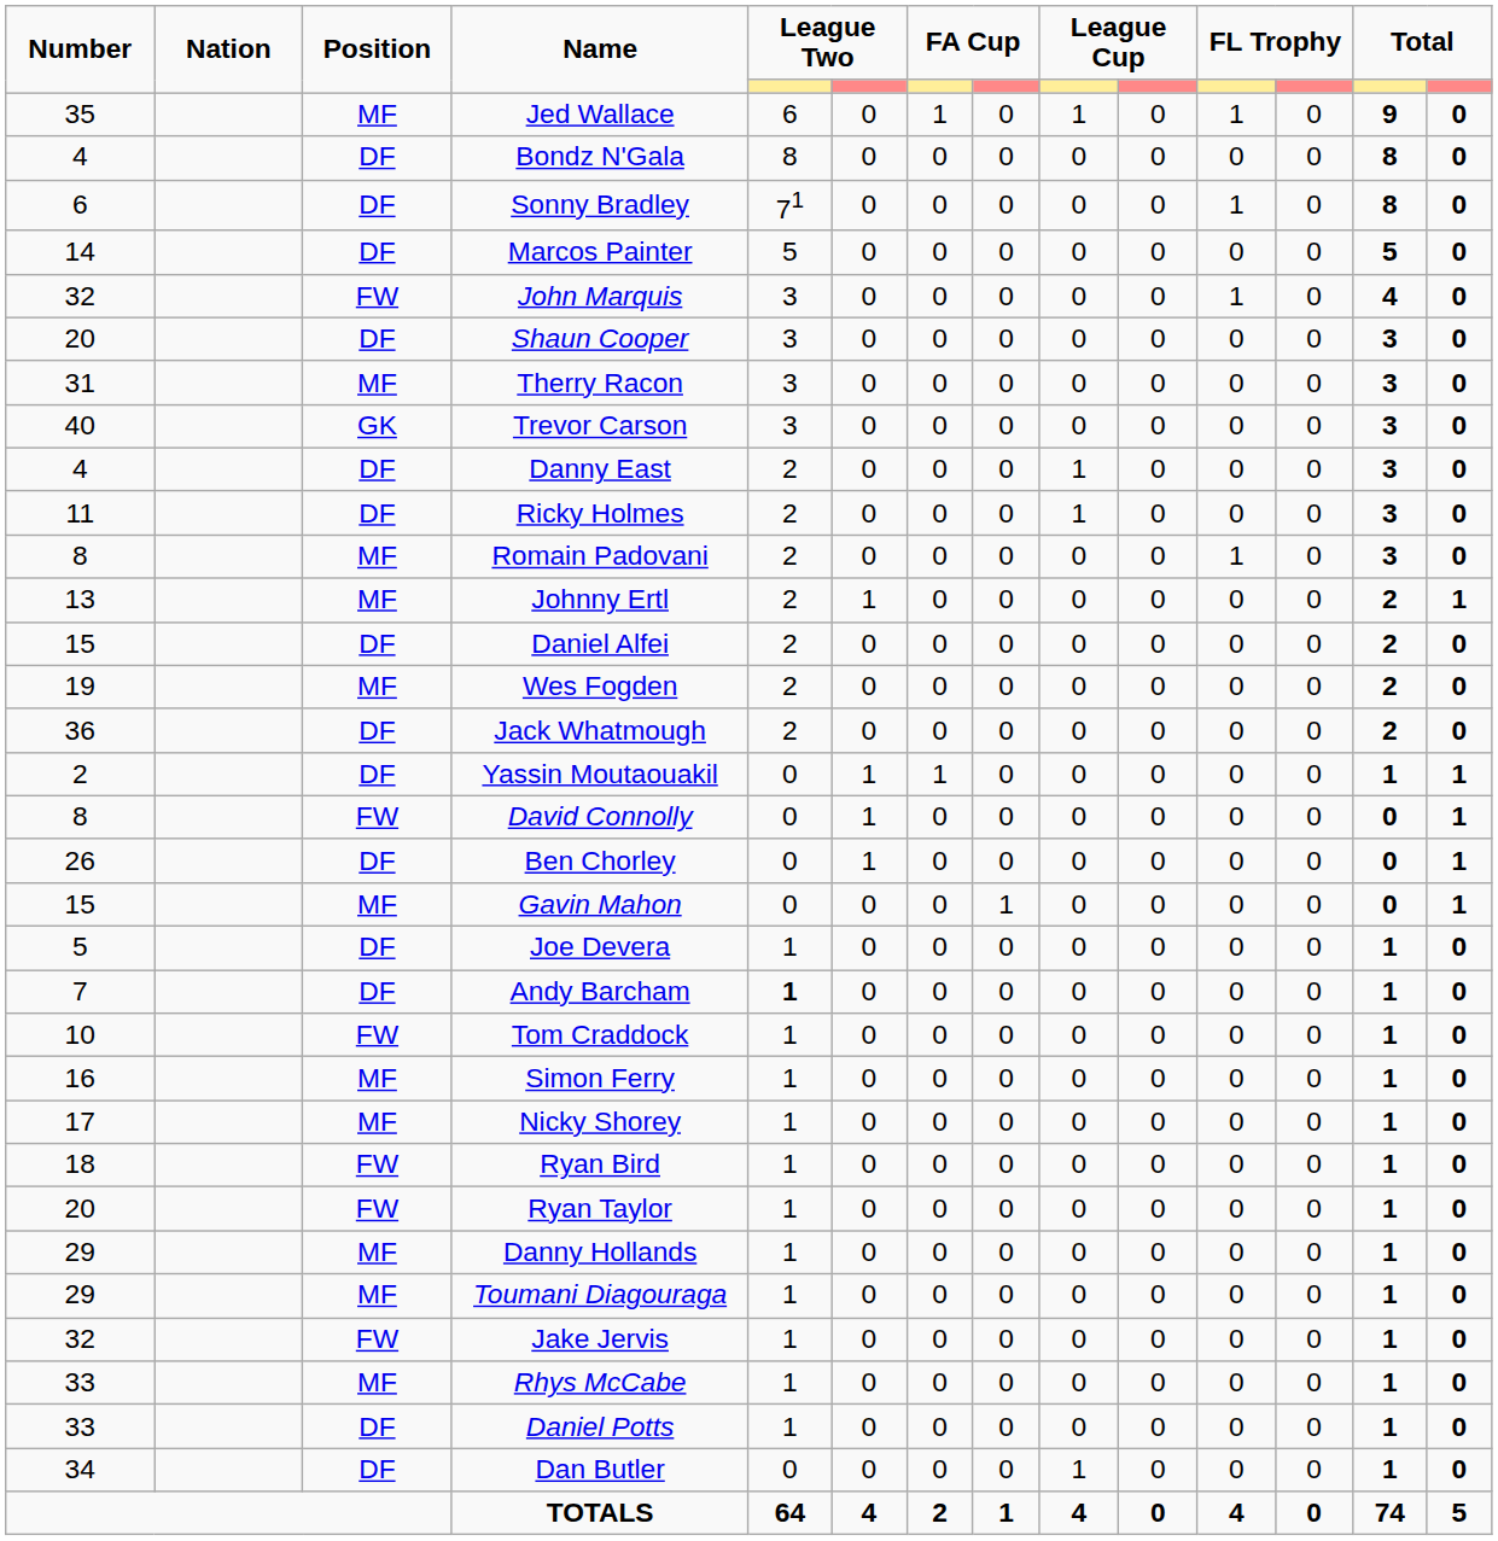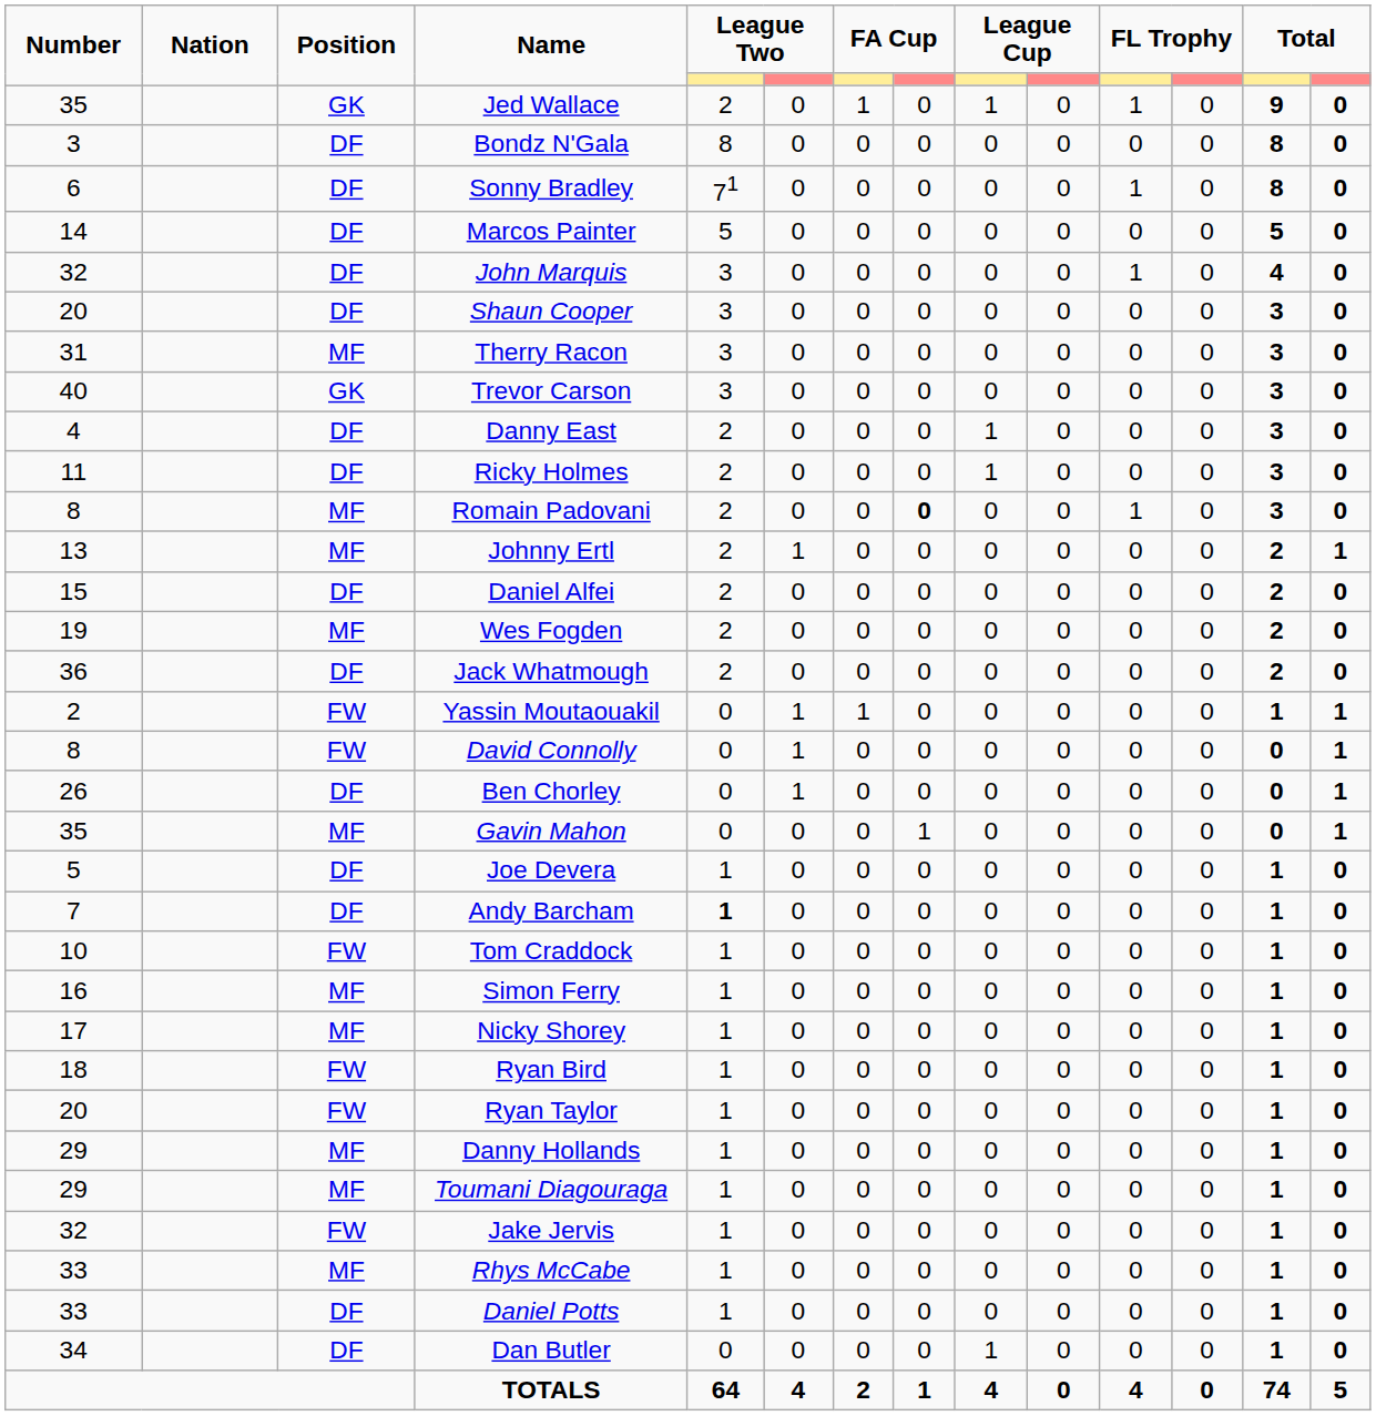Jed Wallace | Position: MF -> GK
Jed Wallace | column 5: 6 -> 2
Bondz N'Gala | Number: 4 -> 3
John Marquis | Position: FW -> DF
Romain Padovani | column 8: normal -> bold
Yassin Moutaouakil | Position: DF -> FW
Gavin Mahon | Number: 15 -> 35
